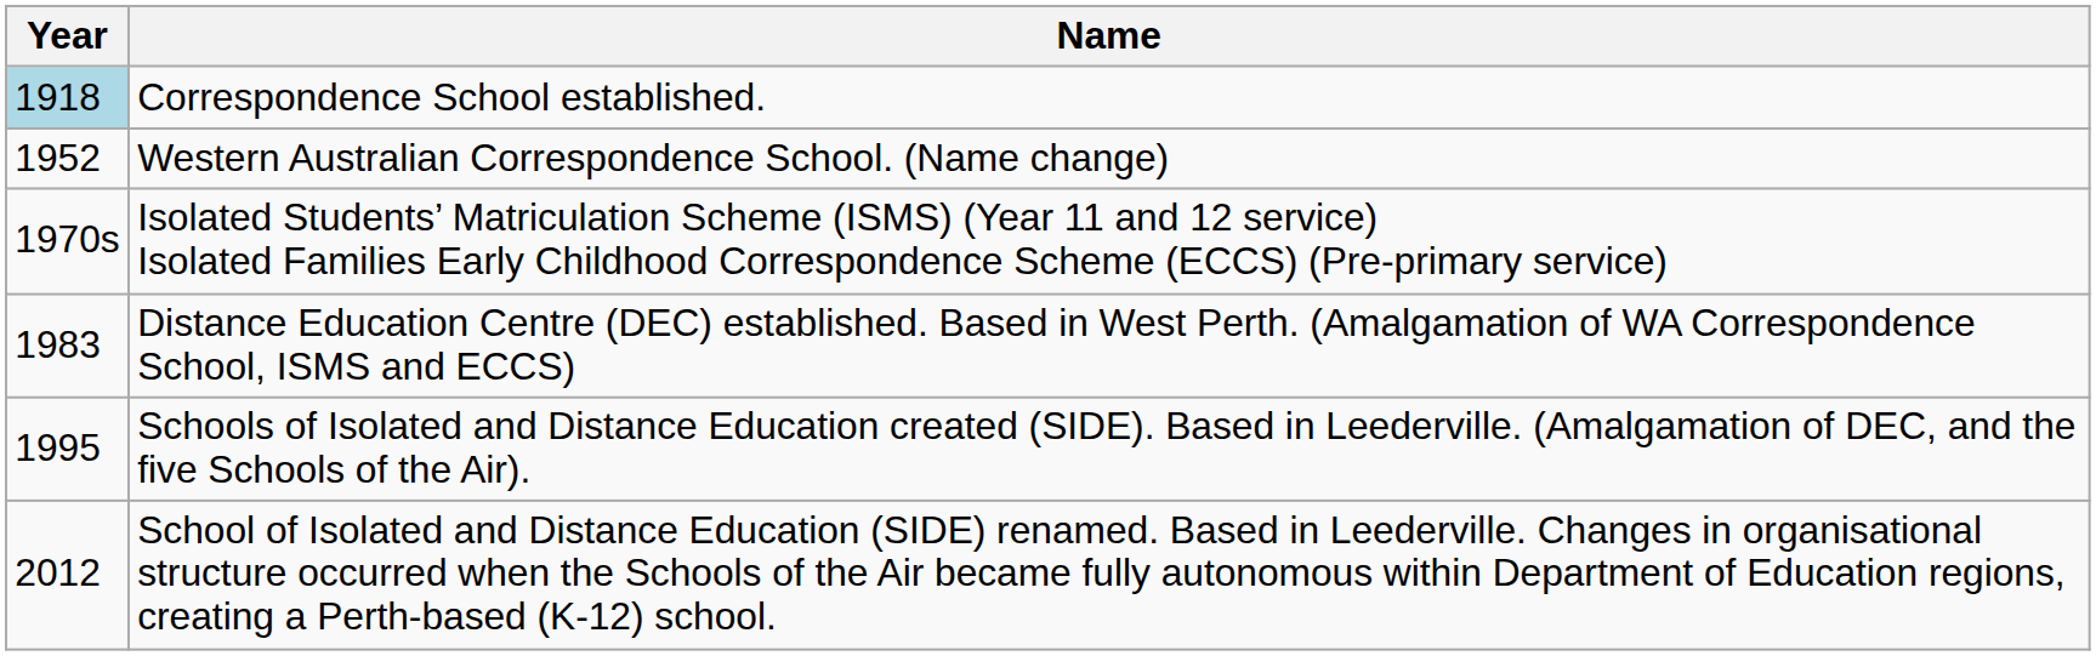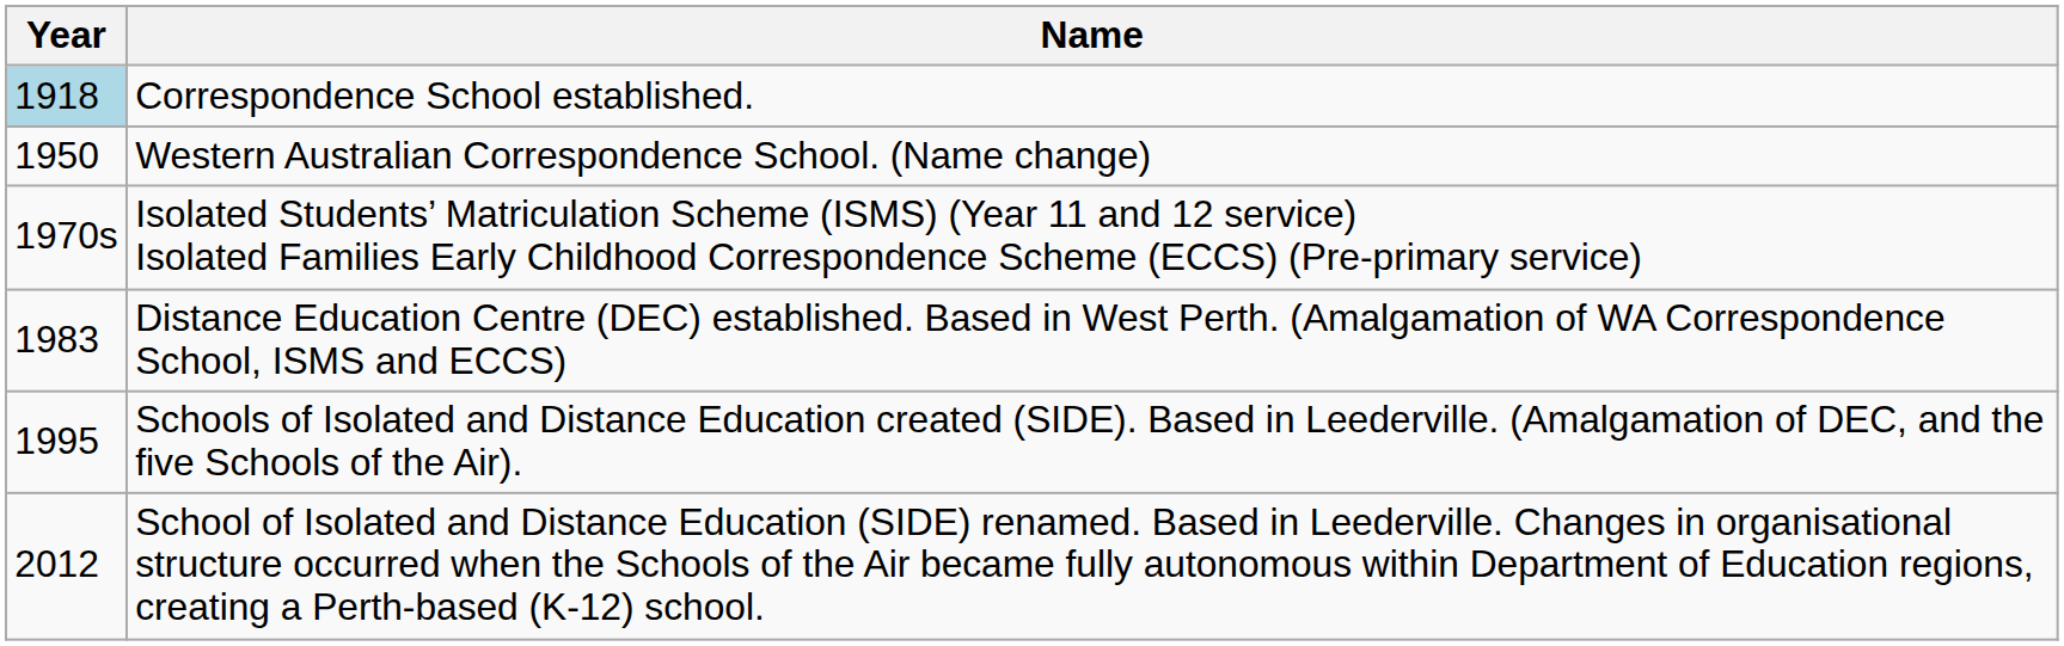Western Australian Correspondence School. (Name change) | Year: 1952 -> 1950
